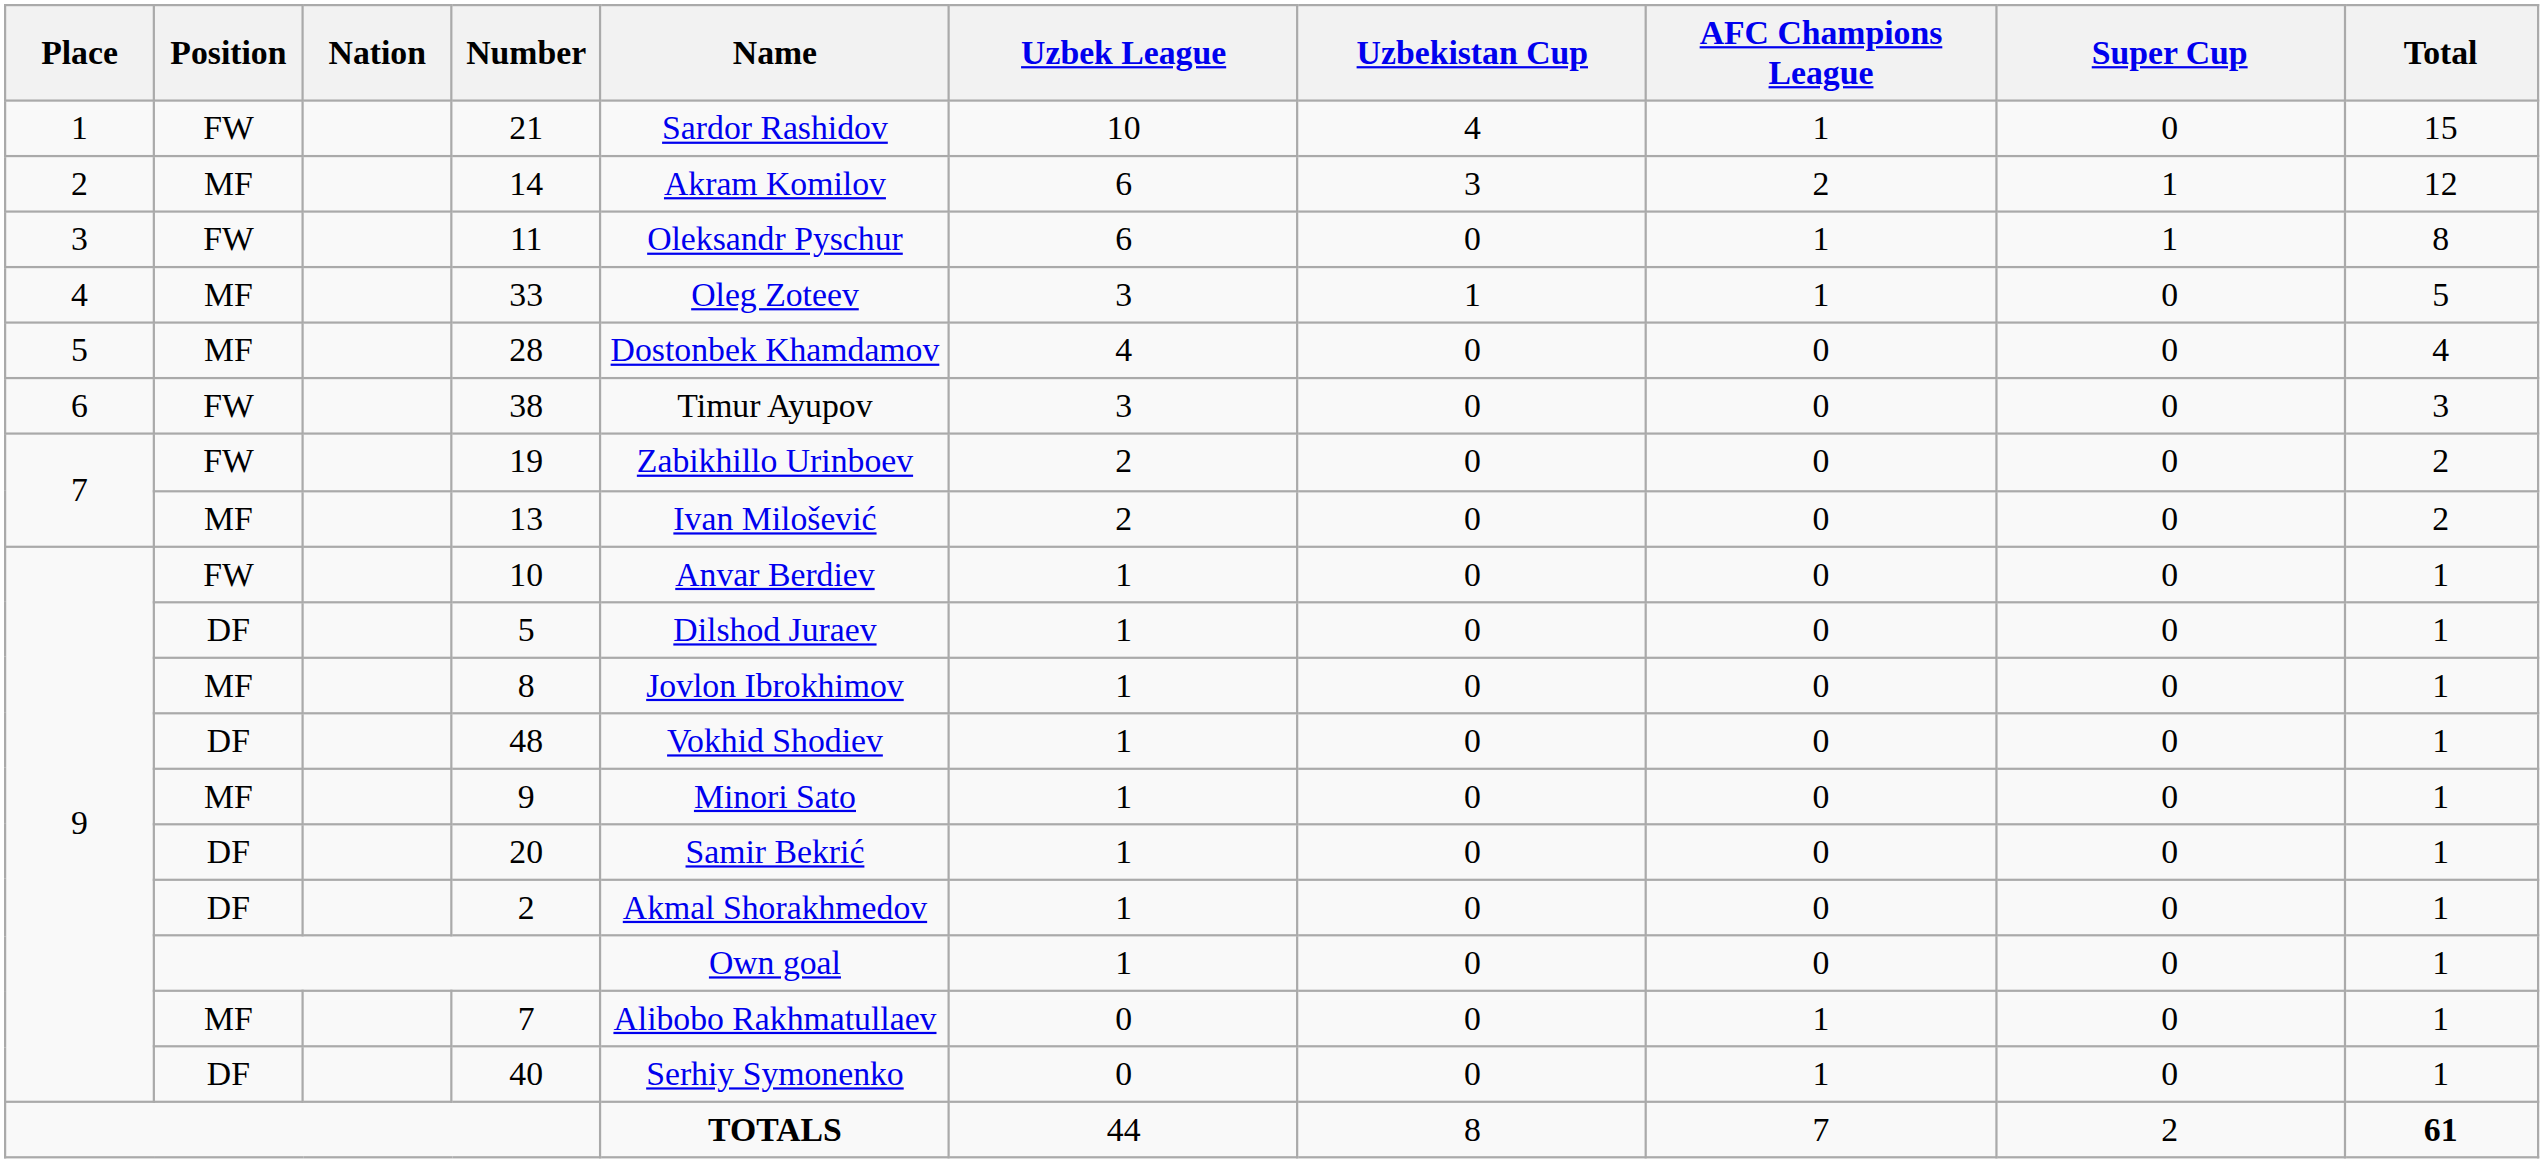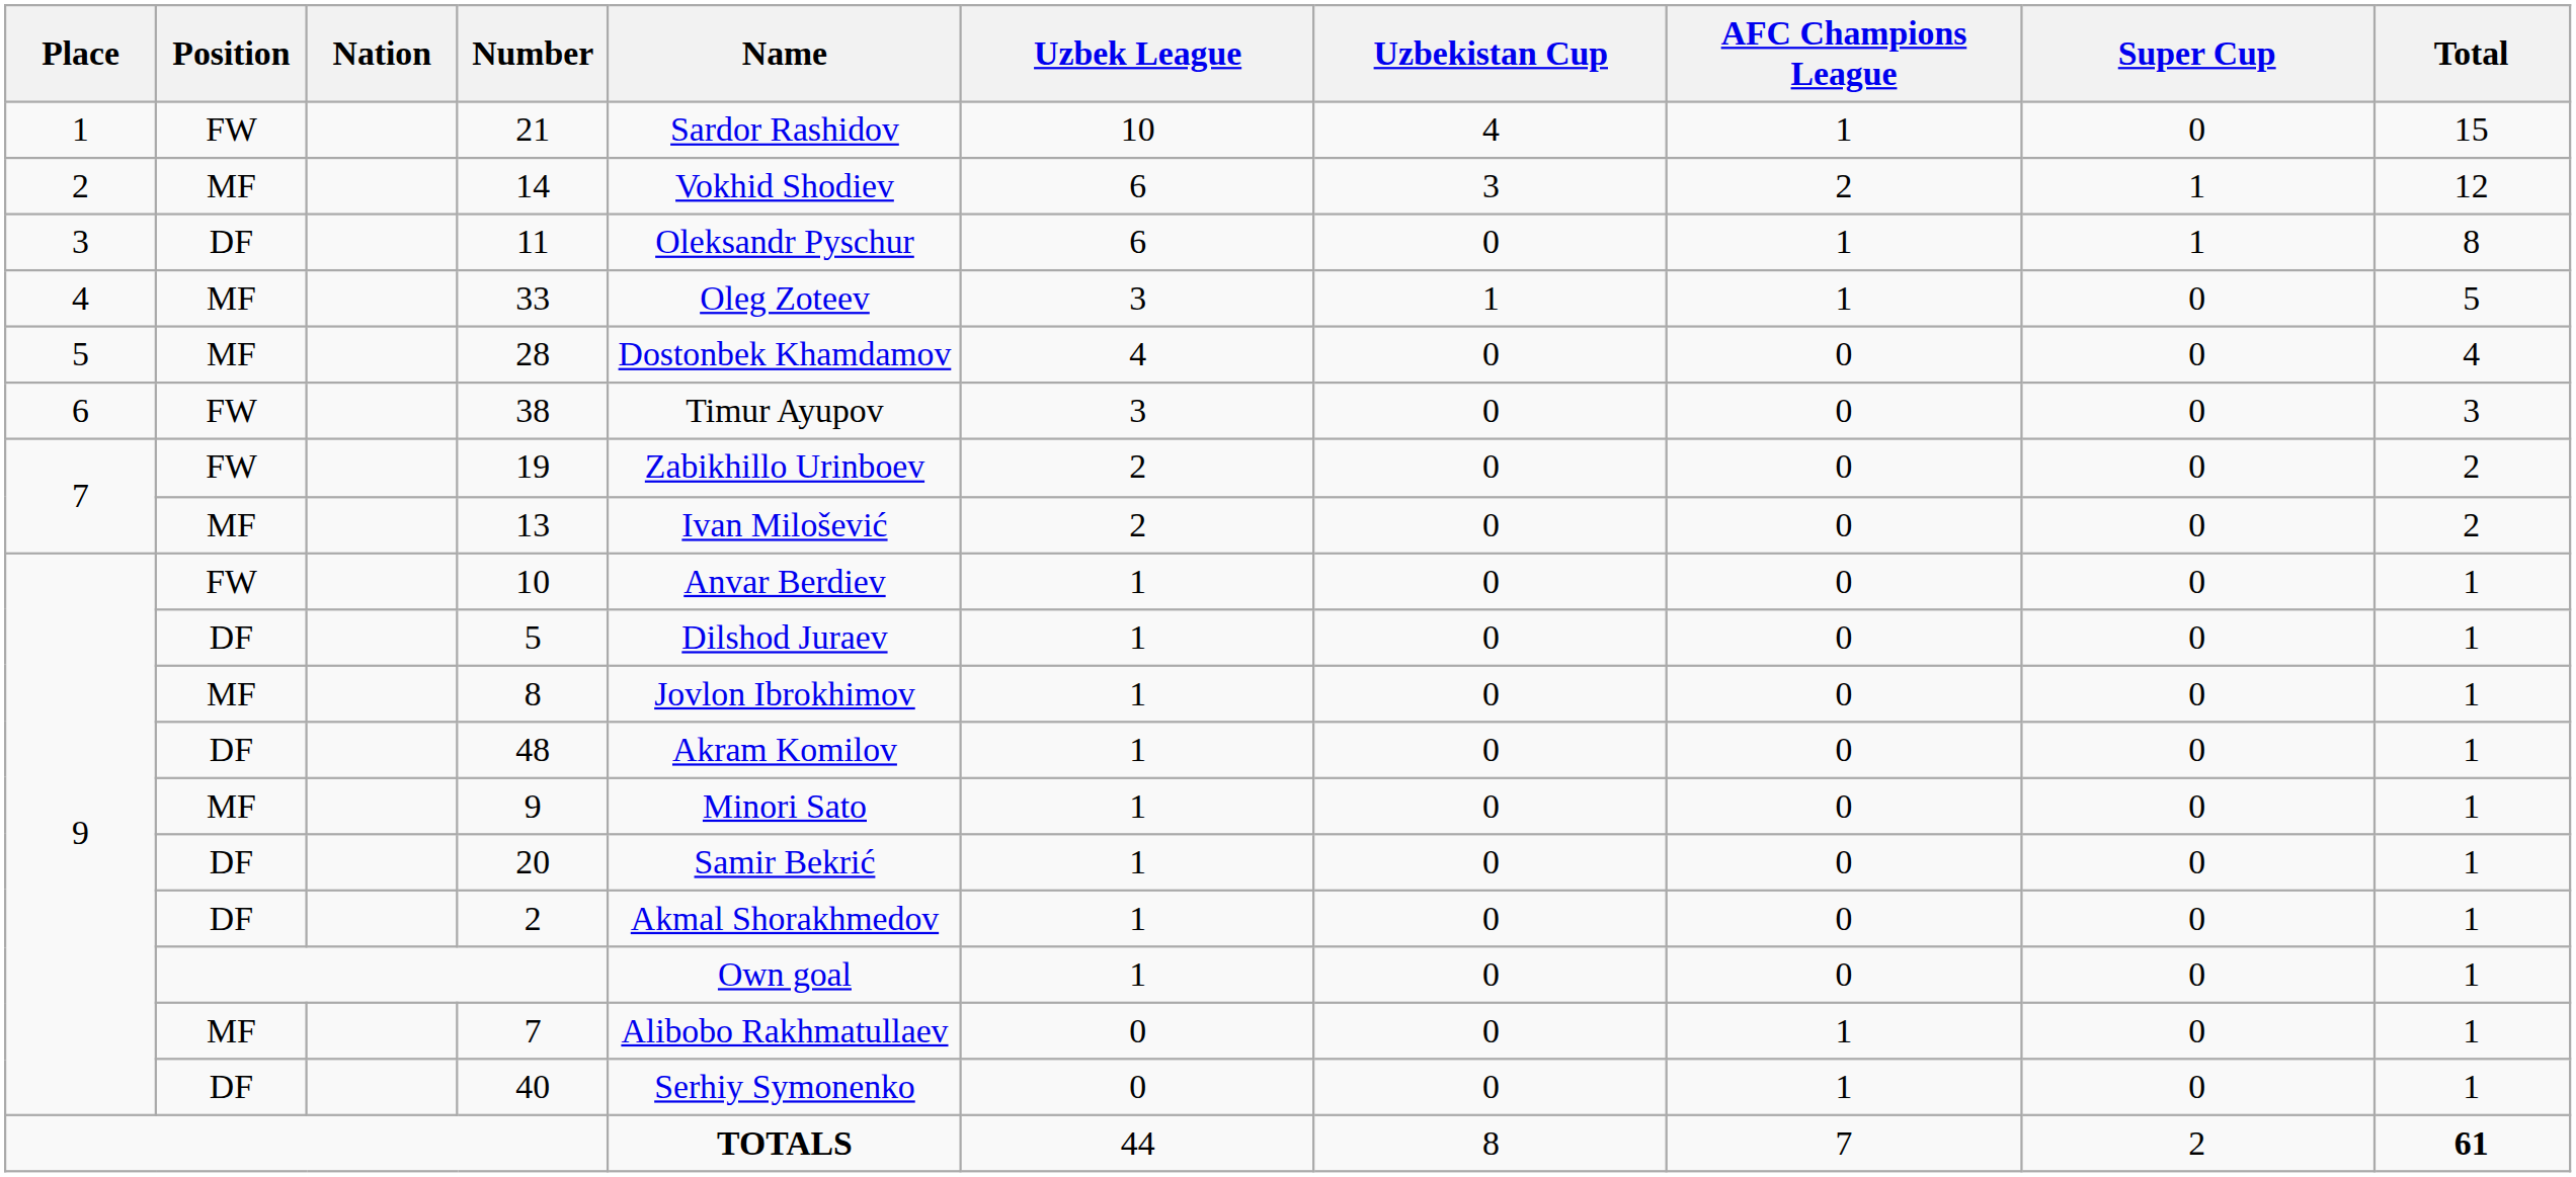14 | Name: Akram Komilov -> Vokhid Shodiev
11 | Position: FW -> DF
48 | Name: Vokhid Shodiev -> Akram Komilov
